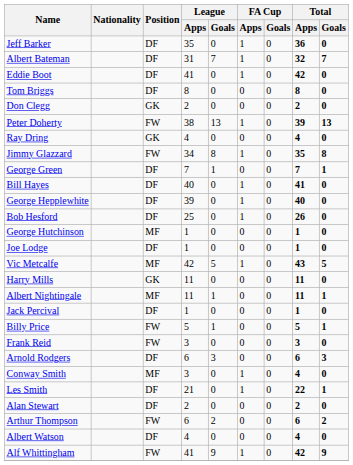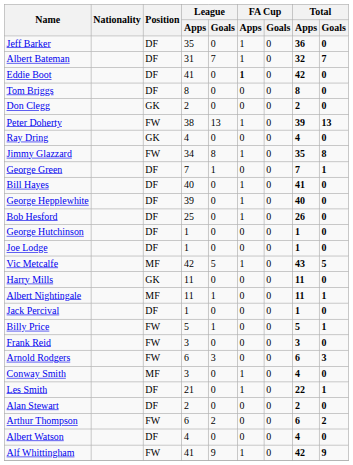Eddie Boot | FA Cup / Apps: normal -> bold
George Hutchinson | Position: MF -> DF
Arnold Rodgers | Position: DF -> FW
